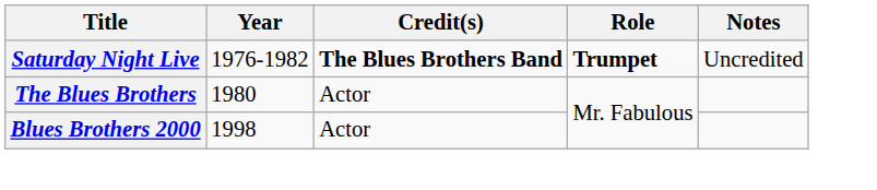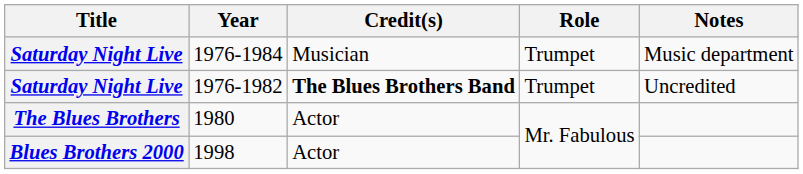+ row: Saturday Night Live | 1976-1984 | Musician | Trumpet | Music department
1976-1982 | Role: bold -> normal
